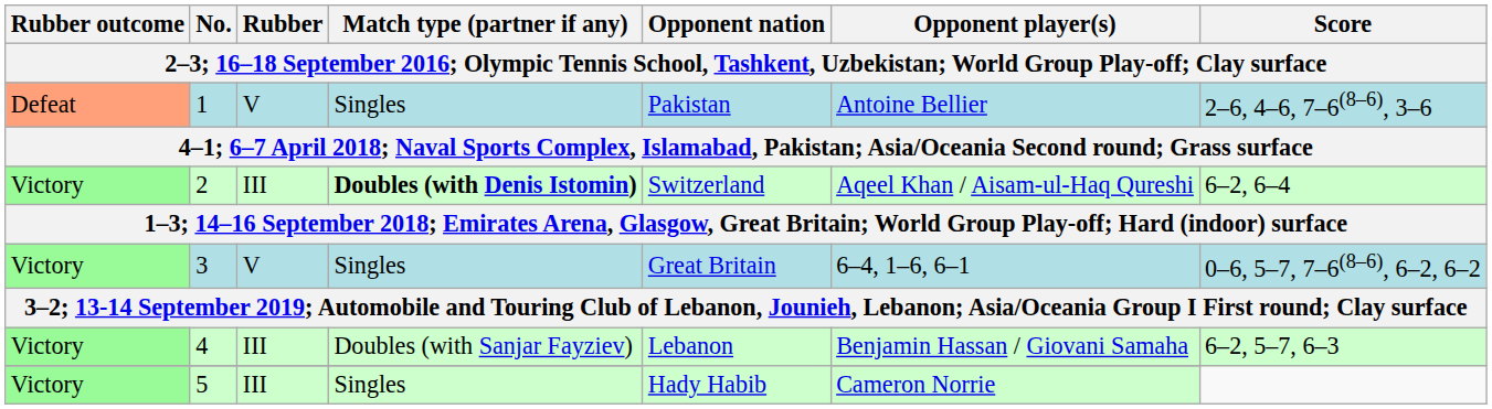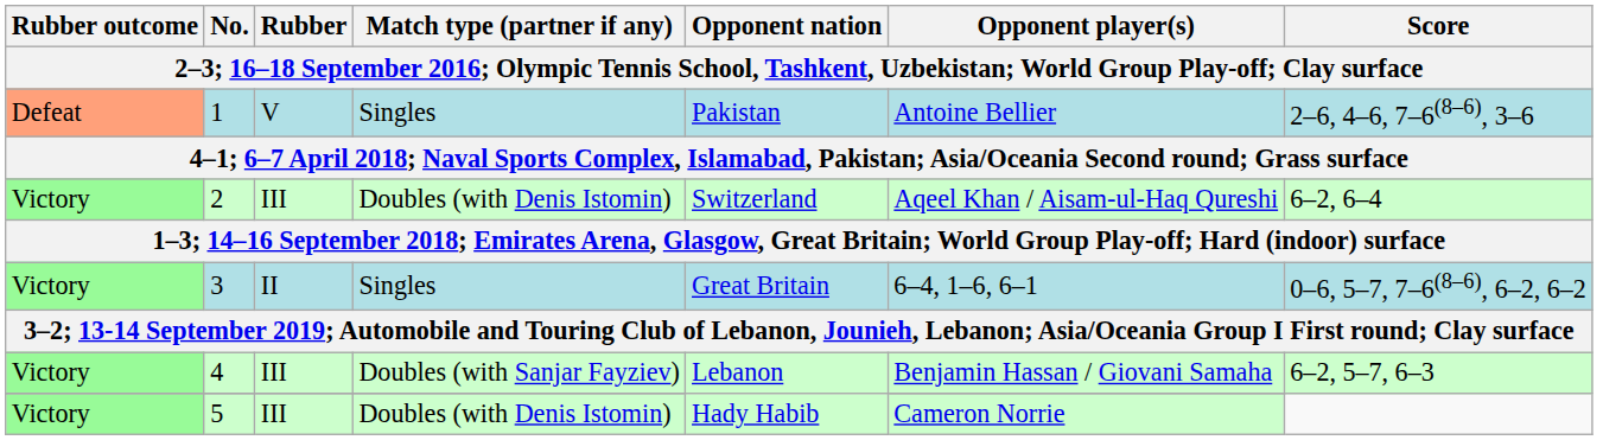2 | Match type (partner if any): bold -> normal
3 | Rubber: V -> II
5 | Match type (partner if any): Singles -> Doubles (with Denis Istomin)
